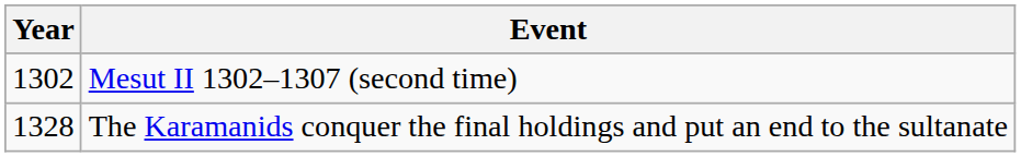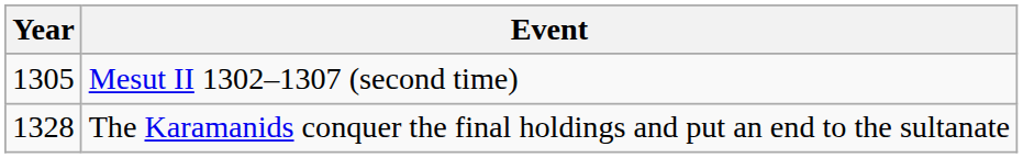Mesut II 1302–1307 (second time) | Year: 1302 -> 1305
